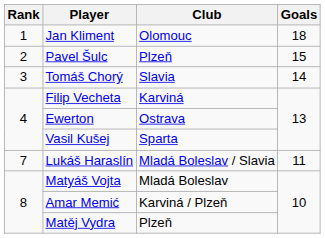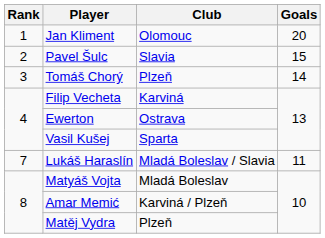Jan Kliment | Goals: 18 -> 20
Pavel Šulc | Club: Plzeň -> Slavia
Tomáš Chorý | Club: Slavia -> Plzeň
